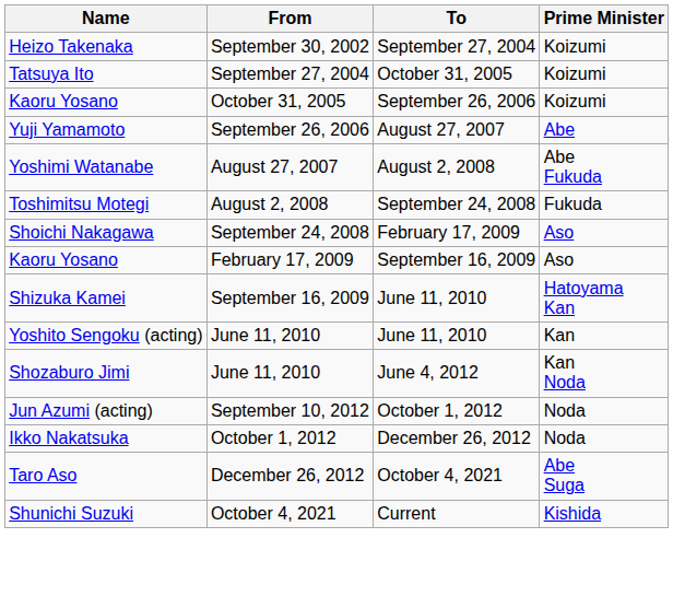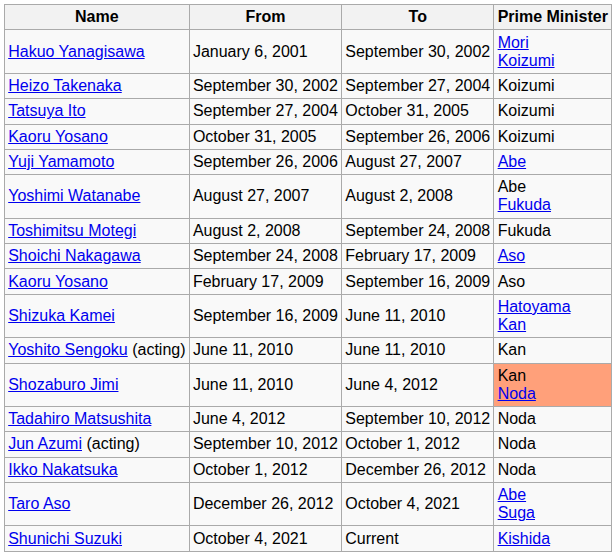+ row: Hakuo Yanagisawa | January 6, 2001 | September 30, 2002 | Mori Koizumi
Shozaburo Jimi | Prime Minister: no background -> lightsalmon background
+ row: Tadahiro Matsushita | June 4, 2012 | September 10, 2012 | Noda
